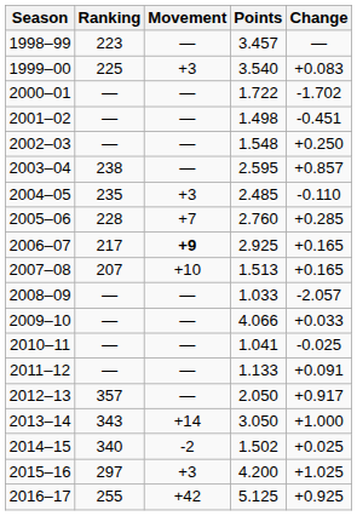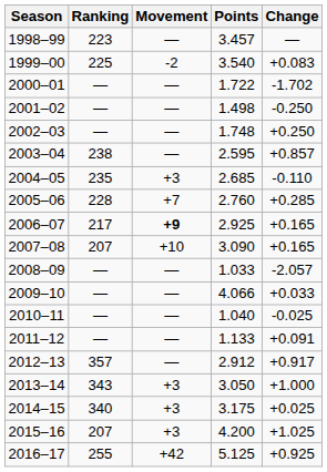1999–00 | Movement: +3 -> -2
2001–02 | Change: -0.451 -> -0.250
2002–03 | Points: 1.548 -> 1.748
2004–05 | Points: 2.485 -> 2.685
2007–08 | Points: 1.513 -> 3.090
2010–11 | Points: 1.041 -> 1.040
2012–13 | Points: 2.050 -> 2.912
2013–14 | Movement: +14 -> +3
2014–15 | Movement: -2 -> +3
2014–15 | Points: 1.502 -> 3.175
2015–16 | Ranking: 297 -> 207
